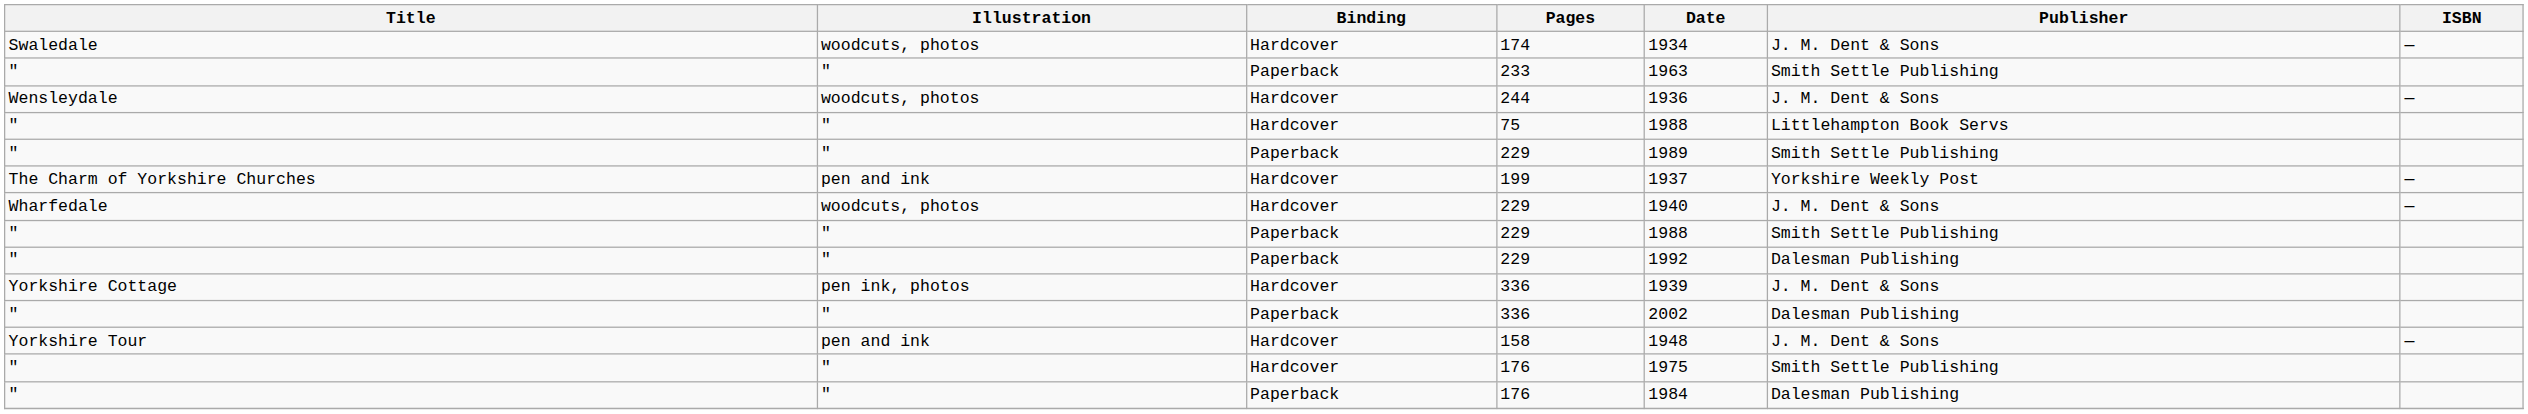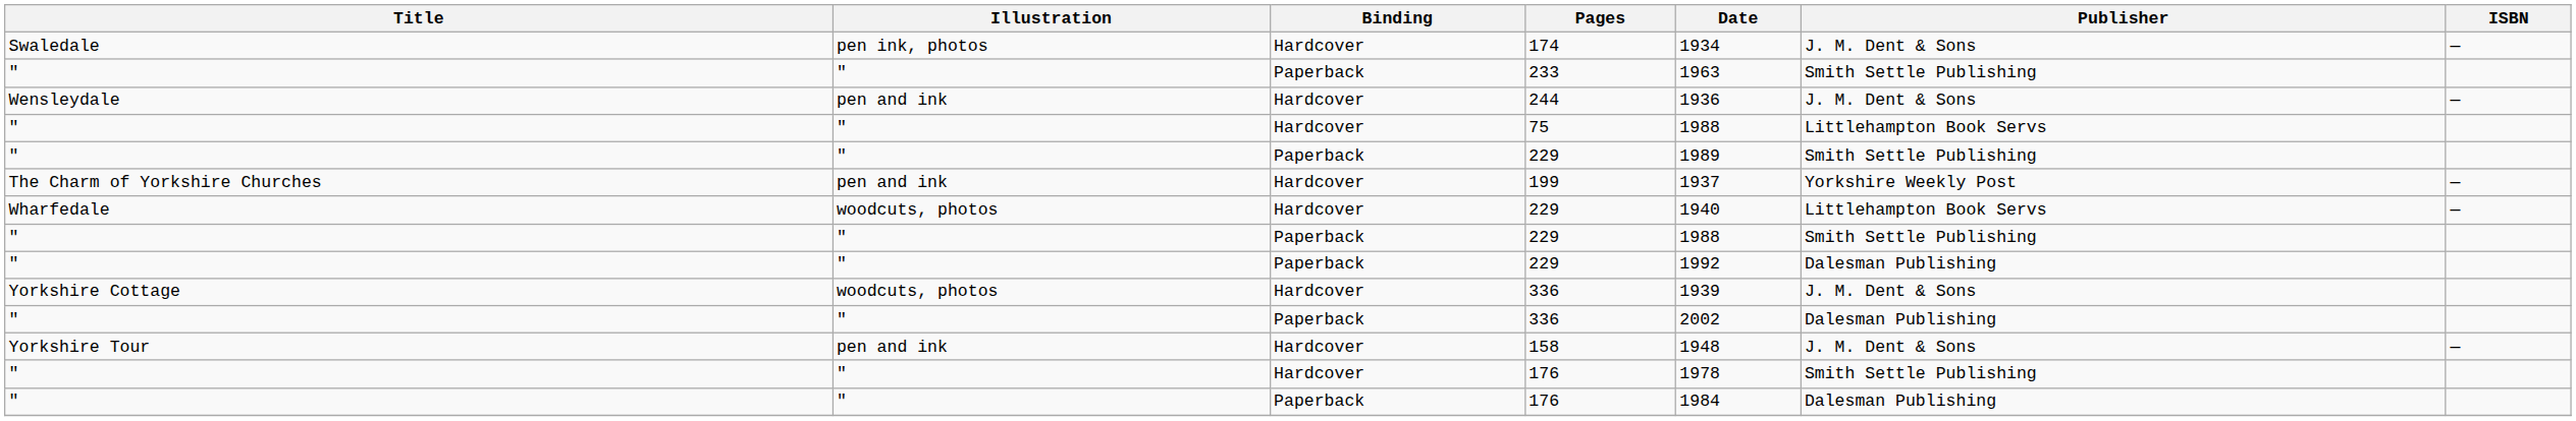174 | Illustration: woodcuts, photos -> pen ink, photos
244 | Illustration: woodcuts, photos -> pen and ink
Hardcover / 229 | Publisher: J. M. Dent & Sons -> Littlehampton Book Servs
Hardcover / 336 | Illustration: pen ink, photos -> woodcuts, photos
Hardcover / 176 | Date: 1975 -> 1978
